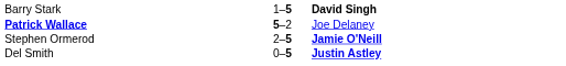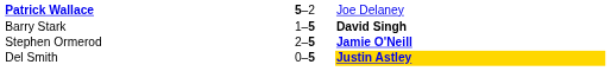rows swapped: Patrick Wallace <-> Barry Stark
Del Smith | column 3: no background -> gold background
